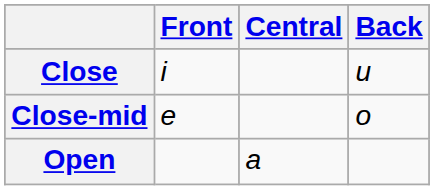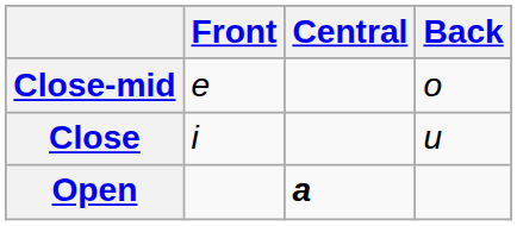rows swapped: Close <-> Close-mid
Open | Central: normal -> bold
